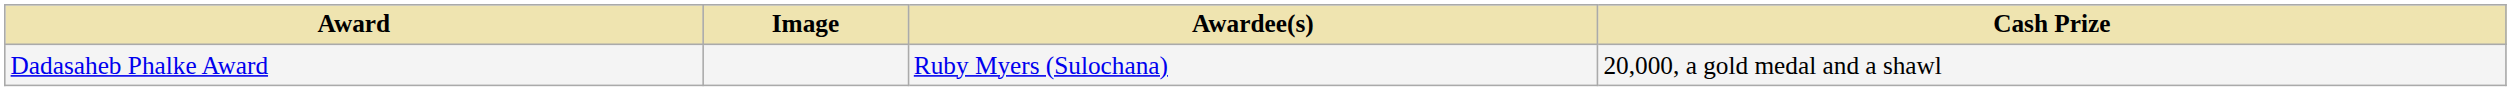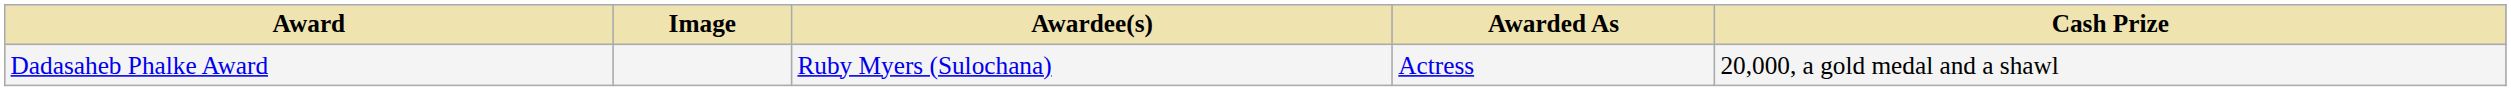+ column: Awarded As | Actress
